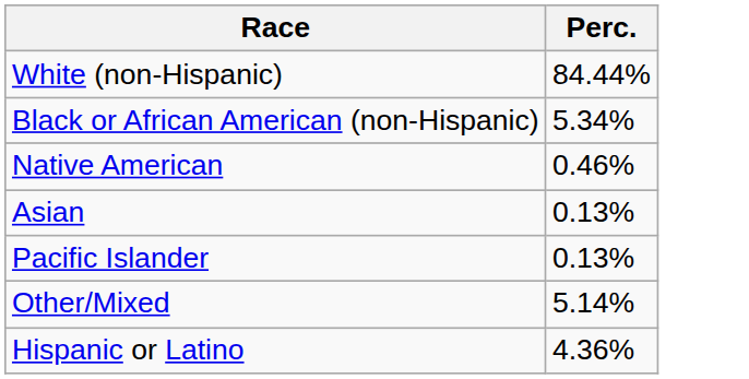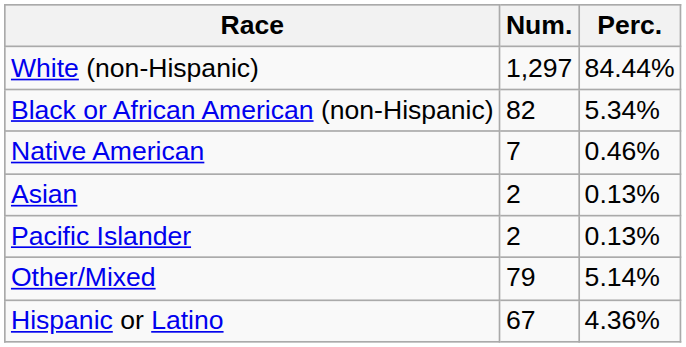+ column: Num. | 1,297 | 82 | 7 | 2 | 2 | 79 | 67
